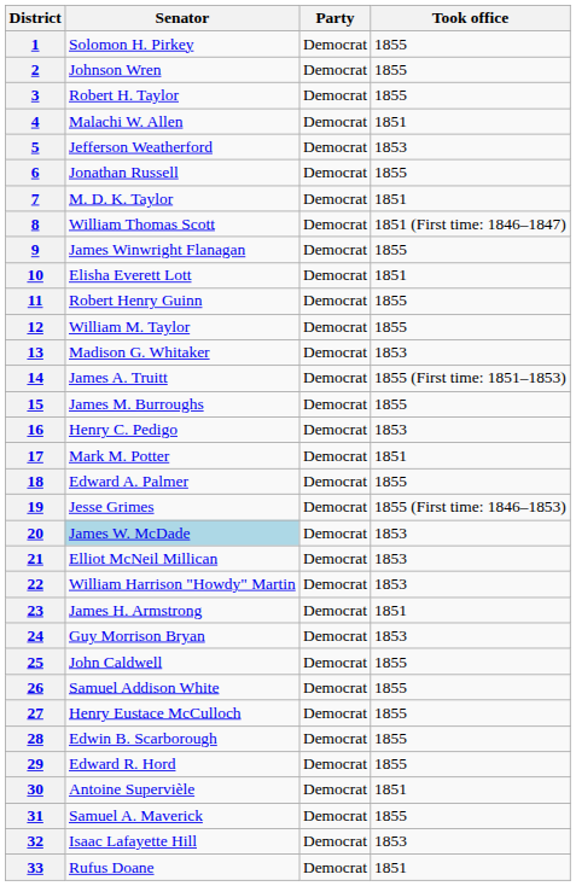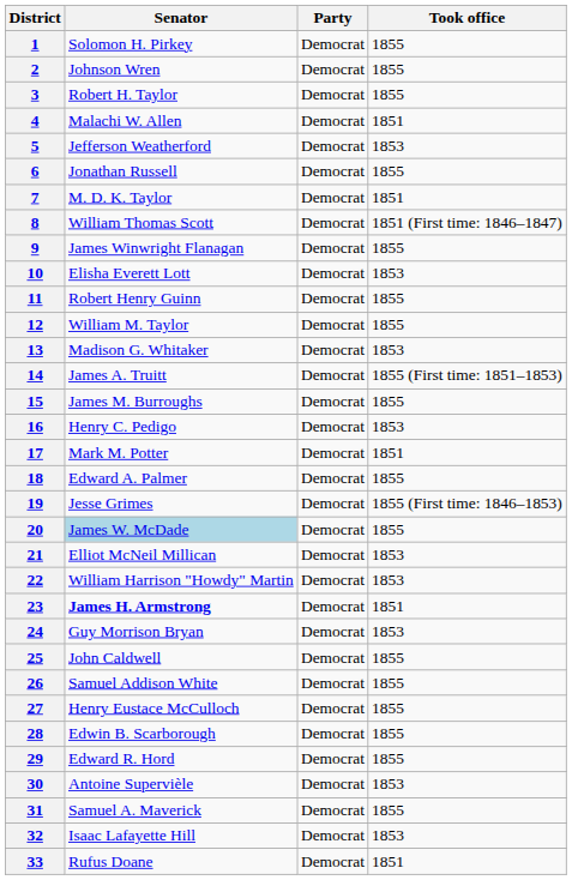10 | Took office: 1851 -> 1853
20 | Took office: 1853 -> 1855
23 | Senator: normal -> bold
30 | Took office: 1851 -> 1853
